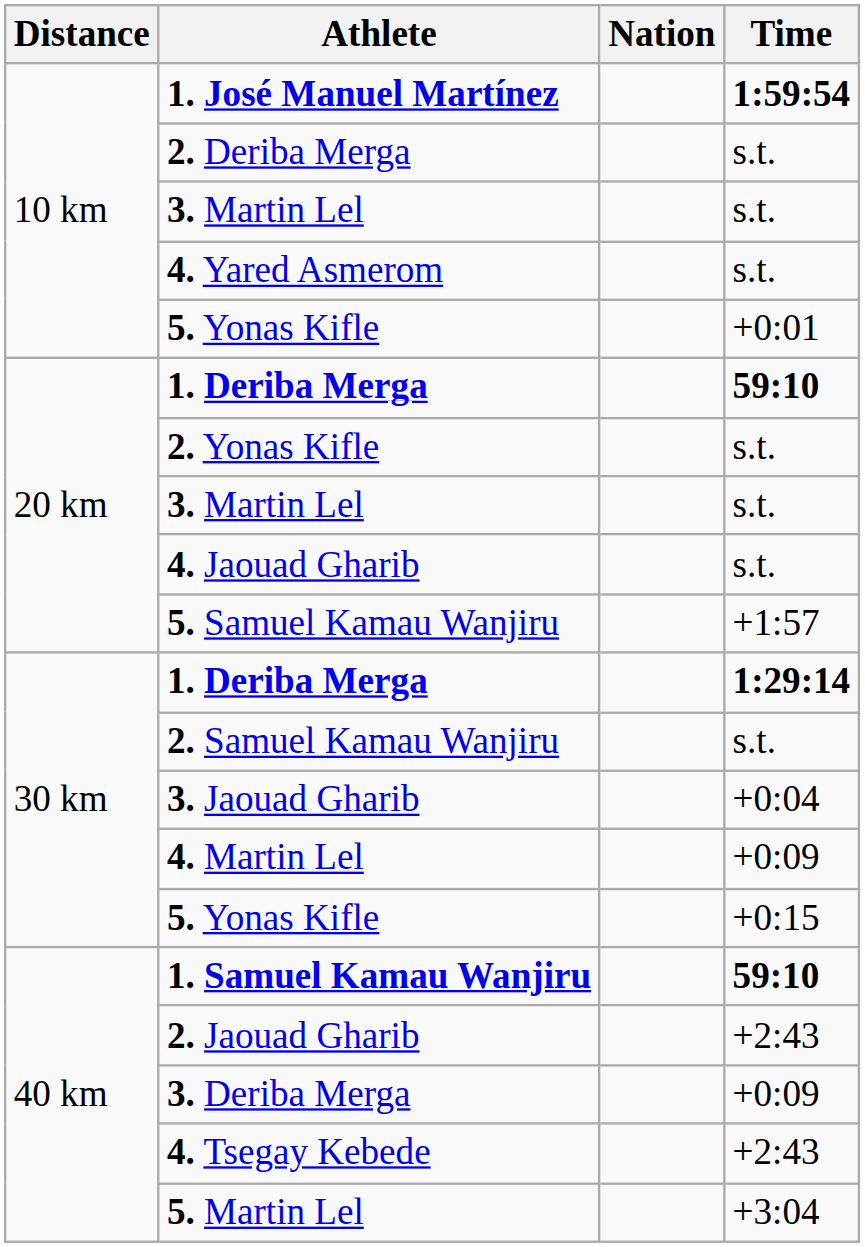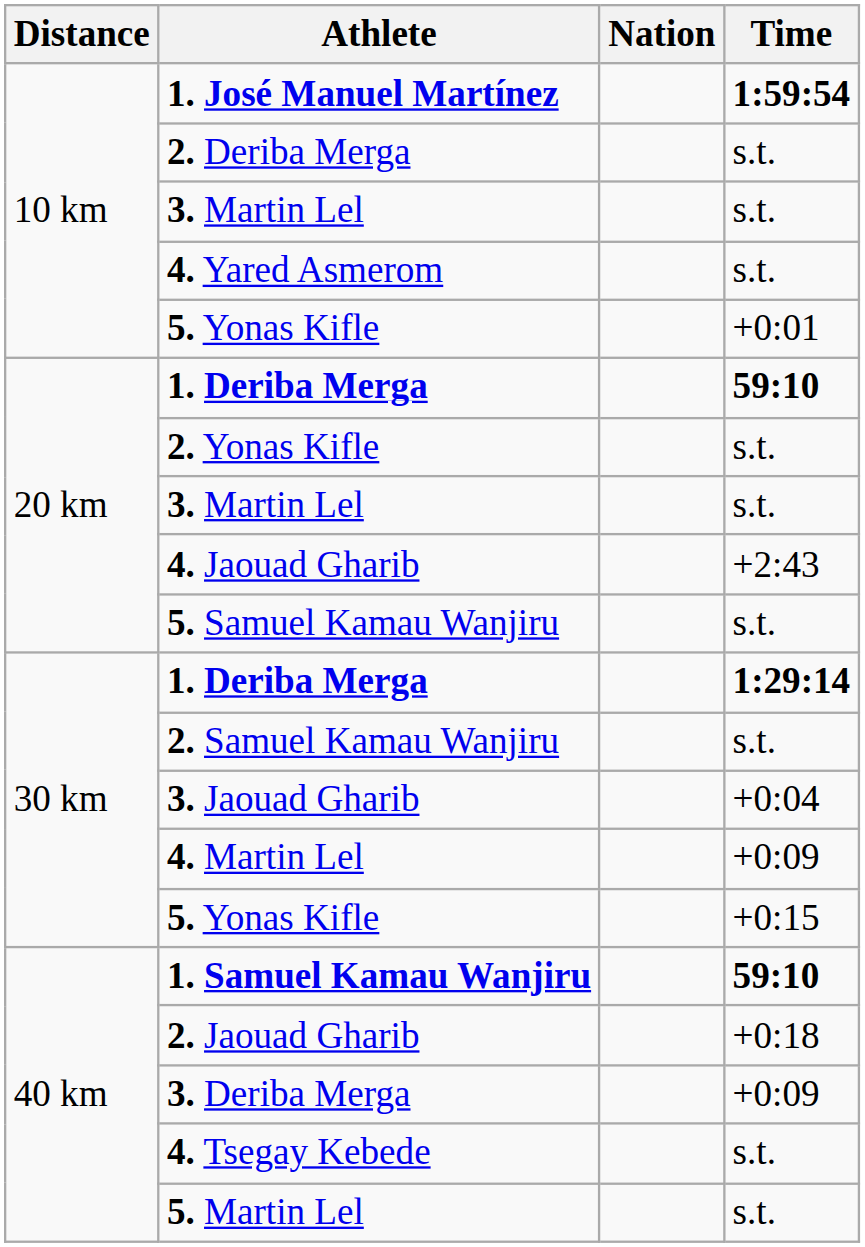4. Jaouad Gharib | Time: s.t. -> +2:43
5. Samuel Kamau Wanjiru | Time: +1:57 -> s.t.
2. Jaouad Gharib | Time: +2:43 -> +0:18
4. Tsegay Kebede | Time: +2:43 -> s.t.
5. Martin Lel | Time: +3:04 -> s.t.
